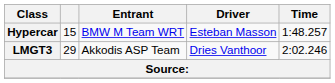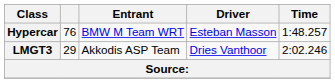Hypercar | column 2: 15 -> 76
